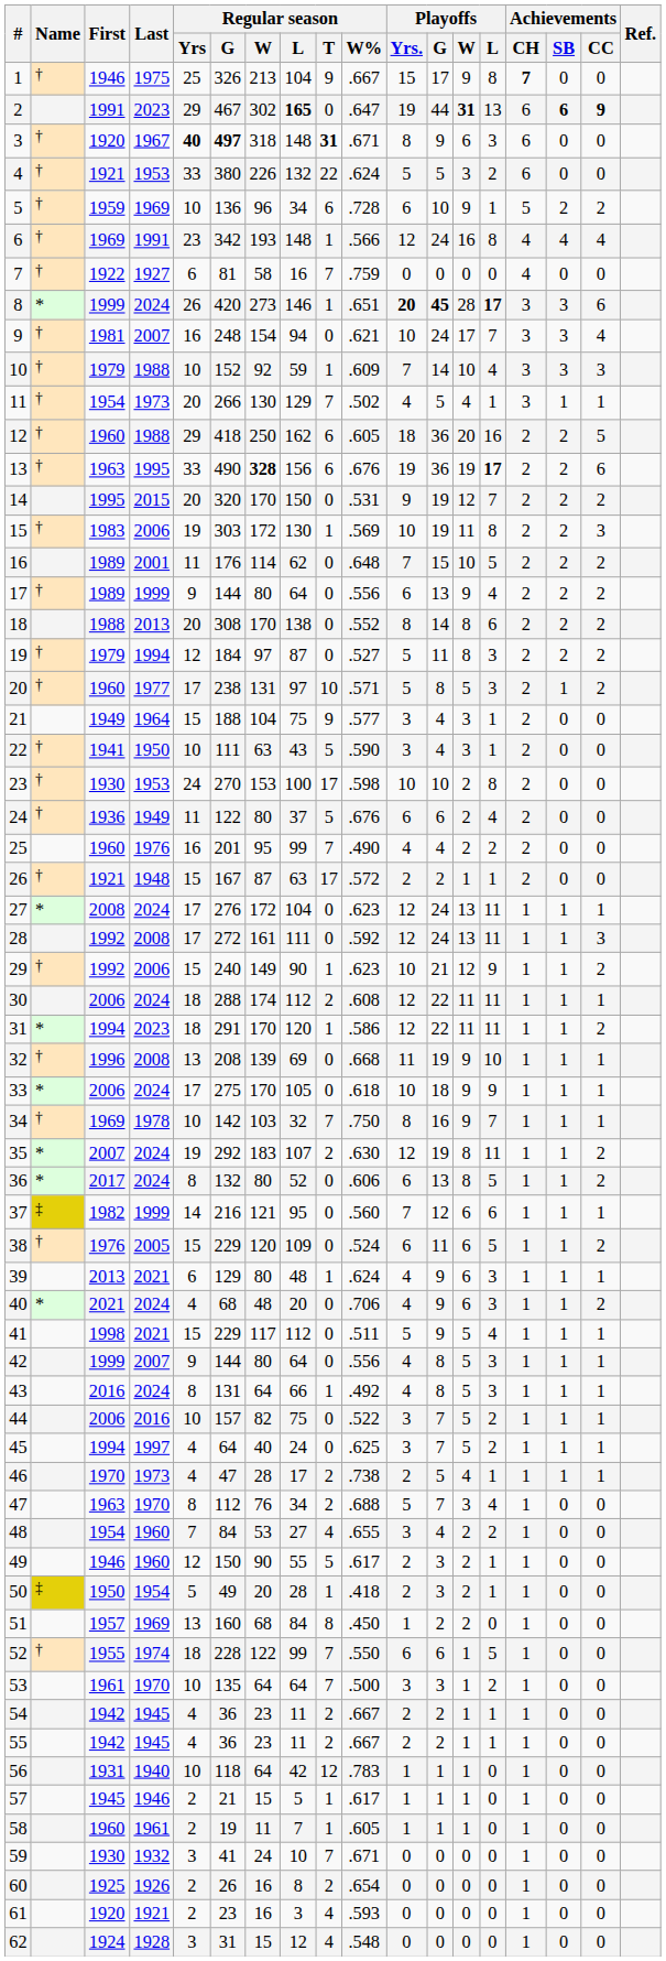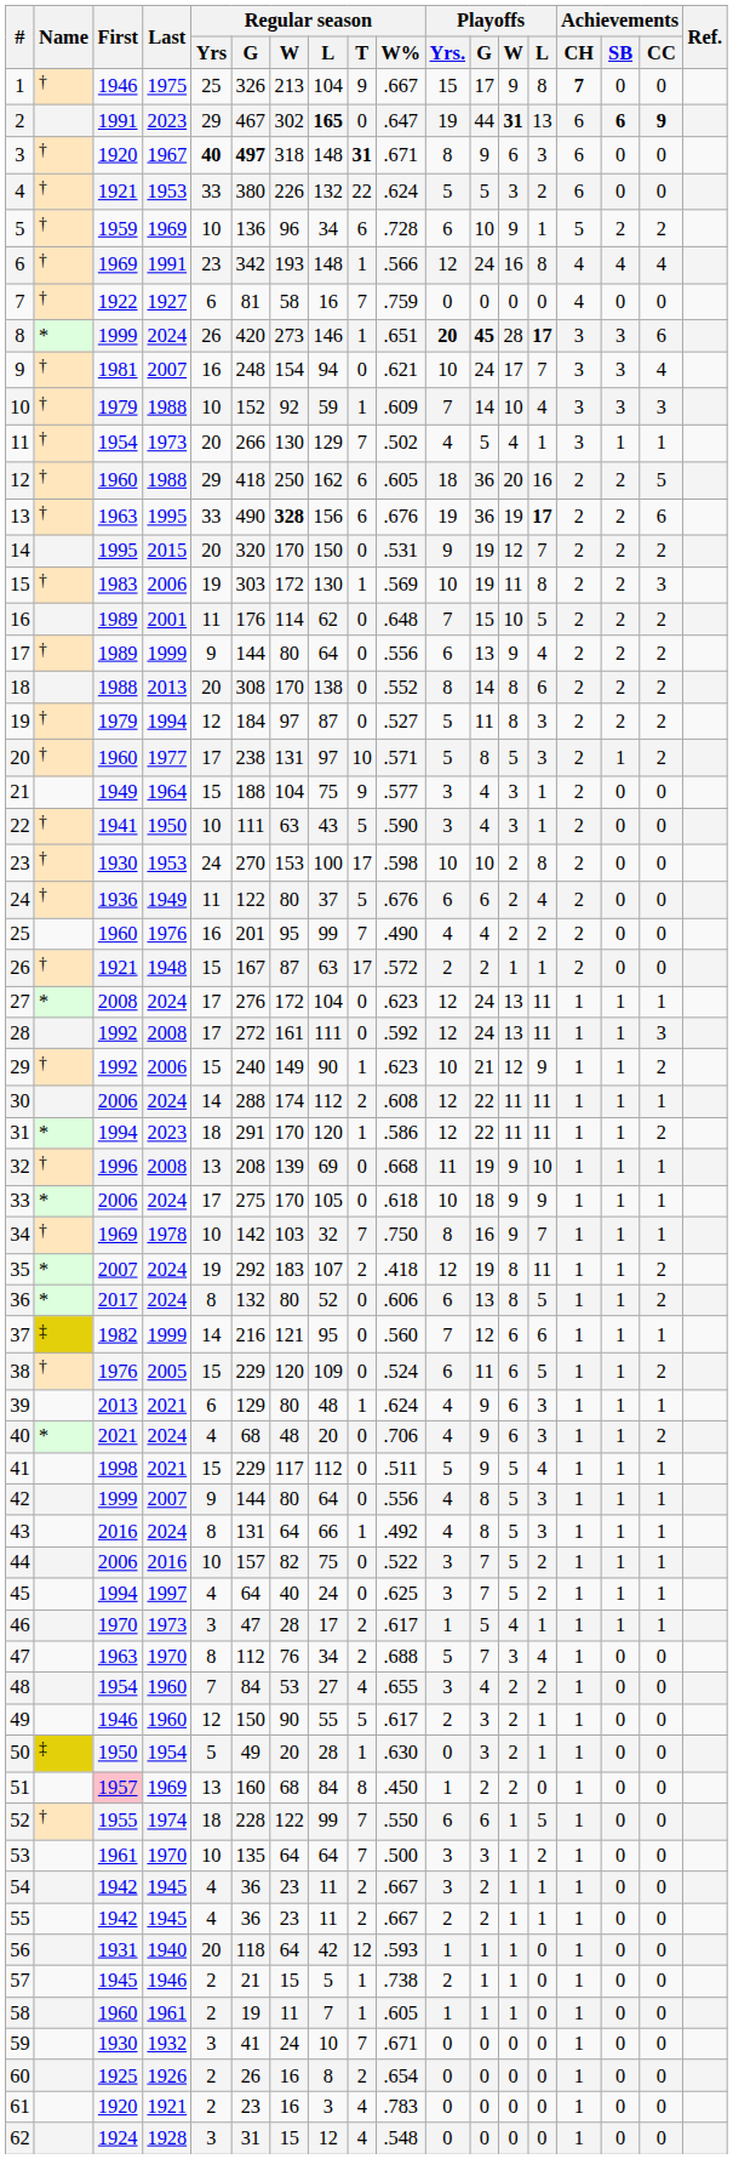30 | Regular season / Yrs: 18 -> 14
35 | Regular season / W%: .630 -> .418
46 | Regular season / Yrs: 4 -> 3
46 | Regular season / W%: .738 -> .617
46 | Playoffs / Yrs.: 2 -> 1
50 | Regular season / W%: .418 -> .630
50 | Playoffs / Yrs.: 2 -> 0
51 | First: no background -> pink background
54 | Playoffs / Yrs.: 2 -> 3
56 | Regular season / Yrs: 10 -> 20
56 | Regular season / W%: .783 -> .593
57 | Regular season / W%: .617 -> .738
57 | Playoffs / Yrs.: 1 -> 2
61 | Regular season / W%: .593 -> .783
